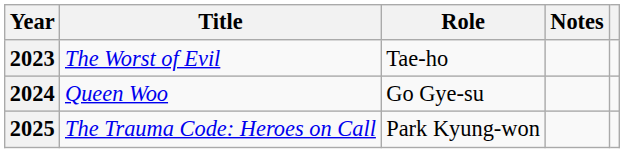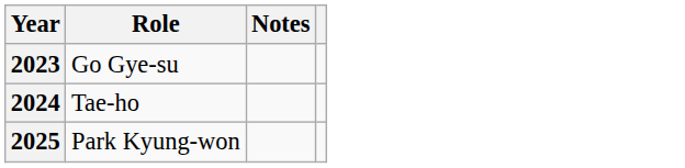- column: Title | The Worst of Evil | Queen Woo | The Trauma Code: Heroes on Call
2023 | Role: Tae-ho -> Go Gye-su
2024 | Role: Go Gye-su -> Tae-ho
